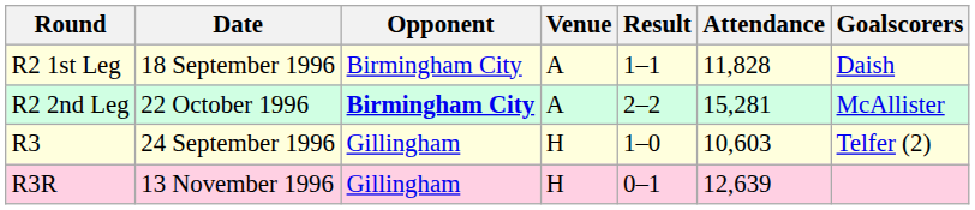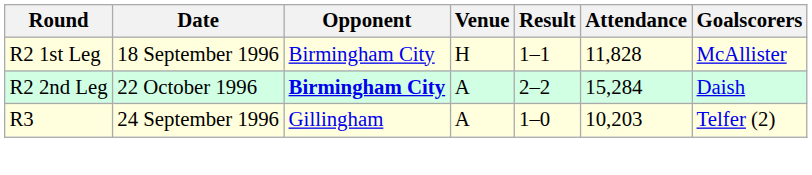R2 1st Leg | Venue: A -> H
R2 1st Leg | Goalscorers: Daish -> McAllister
R2 2nd Leg | Attendance: 15,281 -> 15,284
R2 2nd Leg | Goalscorers: McAllister -> Daish
R3 | Venue: H -> A
R3 | Attendance: 10,603 -> 10,203
- row: R3R | 13 November 1996 | Gillingham | H | 0–1 | 12,639
